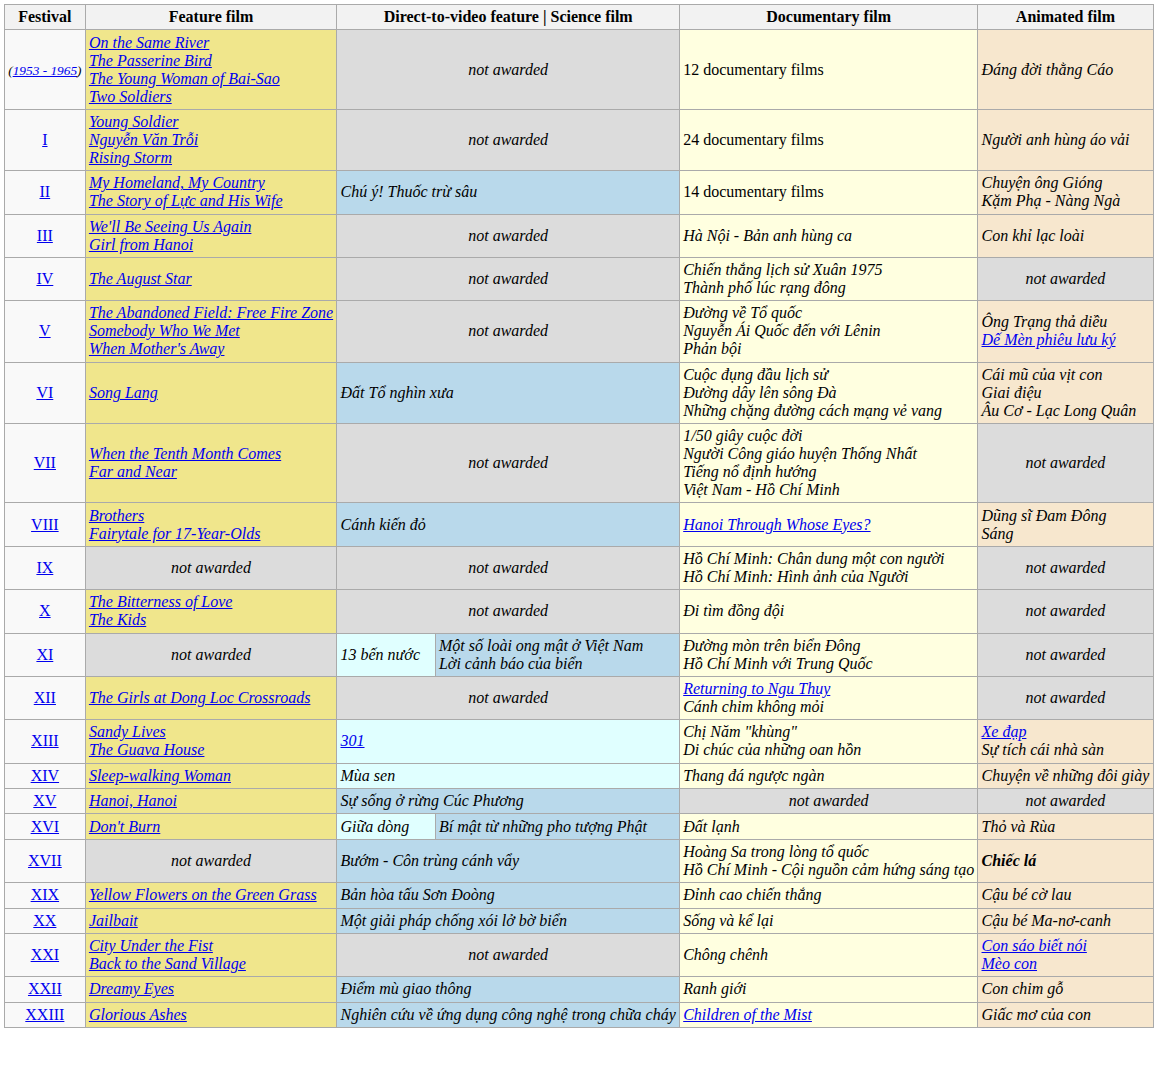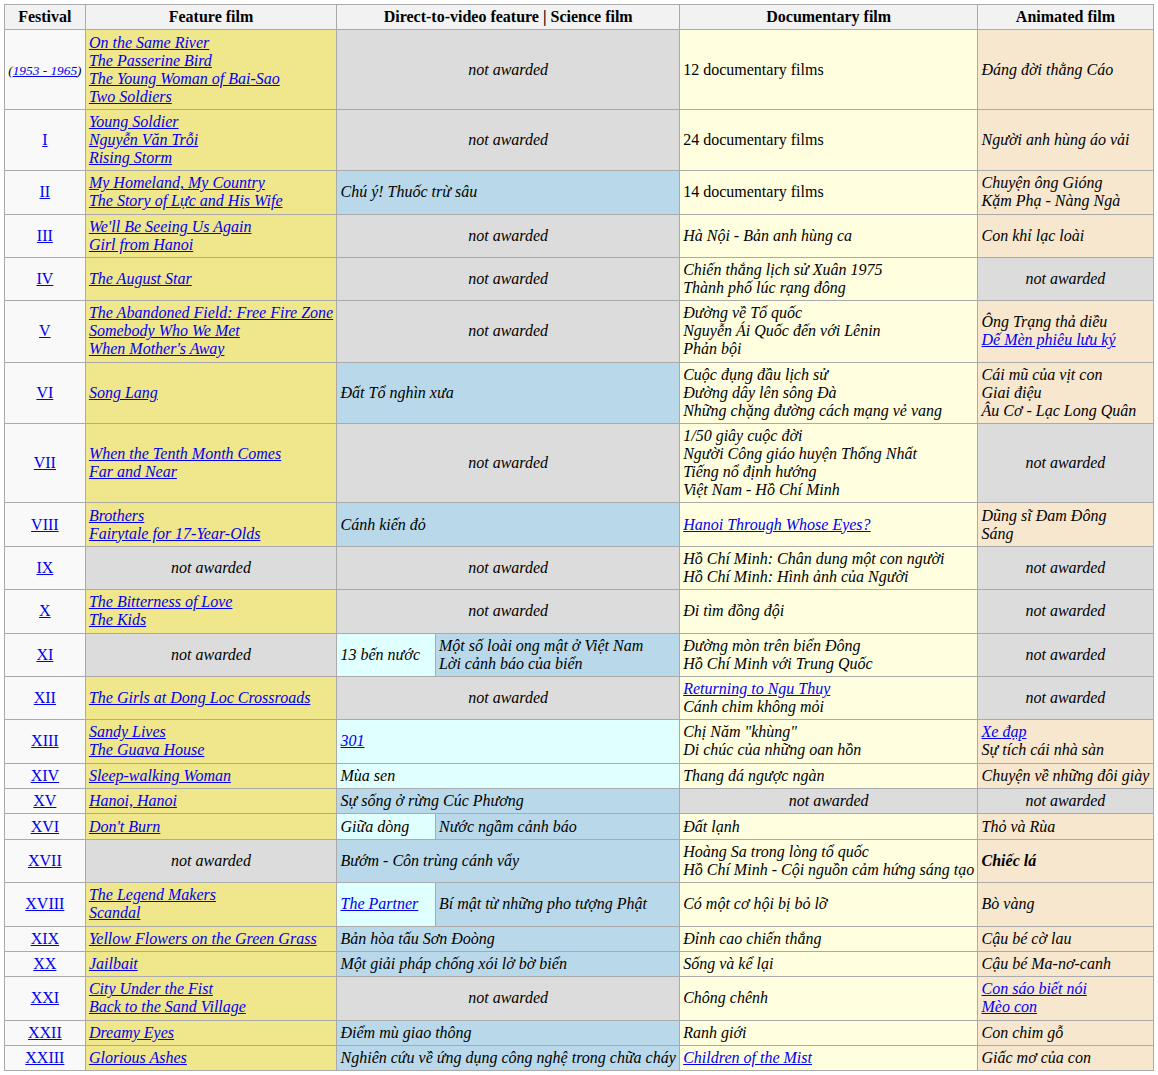XVI | column 4: Bí mật từ những pho tượng Phật -> Nước ngầm cảnh báo
+ row: XVIII | The Legend Makers Scandal | The Partner | Bí mật từ những pho tượng Phật | Có một cơ hội bị bỏ lỡ | Bò vàng
